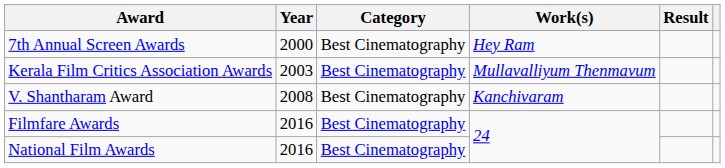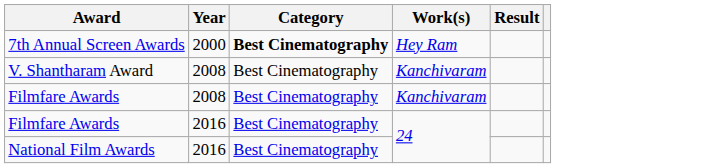7th Annual Screen Awards | Category: normal -> bold
- row: Kerala Film Critics Association Awards | 2003 | Best Cinematography | Mullavalliyum Thenmavum
+ row: Filmfare Awards | 2008 | Best Cinematography | Kanchivaram
